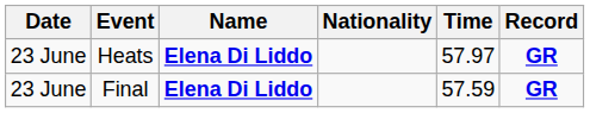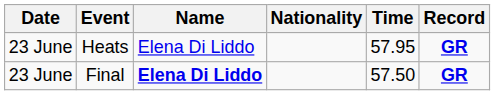Heats | Name: bold -> normal
Heats | Time: 57.97 -> 57.95
Final | Time: 57.59 -> 57.50
